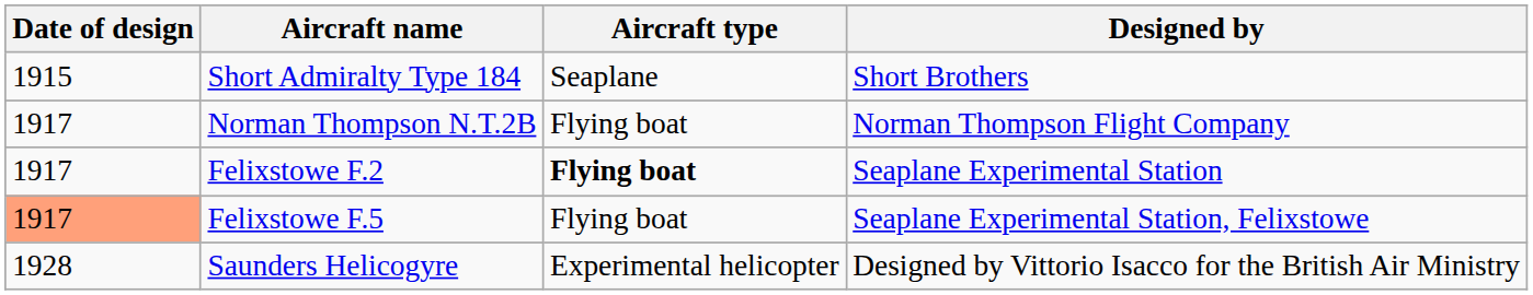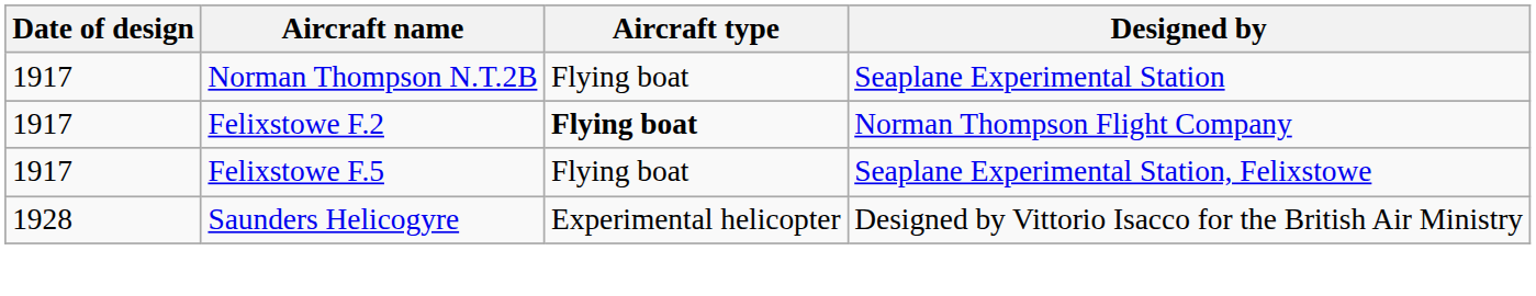- row: 1915 | Short Admiralty Type 184 | Seaplane | Short Brothers
Norman Thompson N.T.2B | Designed by: Norman Thompson Flight Company -> Seaplane Experimental Station
Felixstowe F.2 | Designed by: Seaplane Experimental Station -> Norman Thompson Flight Company
Felixstowe F.5 | Date of design: lightsalmon background -> no background
